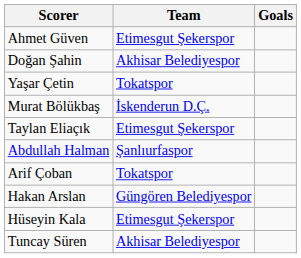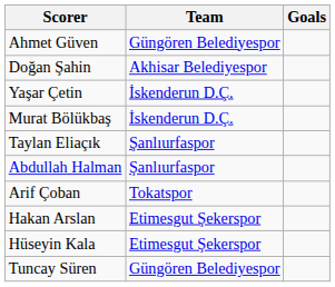Ahmet Güven | Team: Etimesgut Şekerspor -> Güngören Belediyespor
Yaşar Çetin | Team: Tokatspor -> İskenderun D.Ç.
Taylan Eliaçık | Team: Etimesgut Şekerspor -> Şanlıurfaspor
Hakan Arslan | Team: Güngören Belediyespor -> Etimesgut Şekerspor
Tuncay Süren | Team: Akhisar Belediyespor -> Güngören Belediyespor
